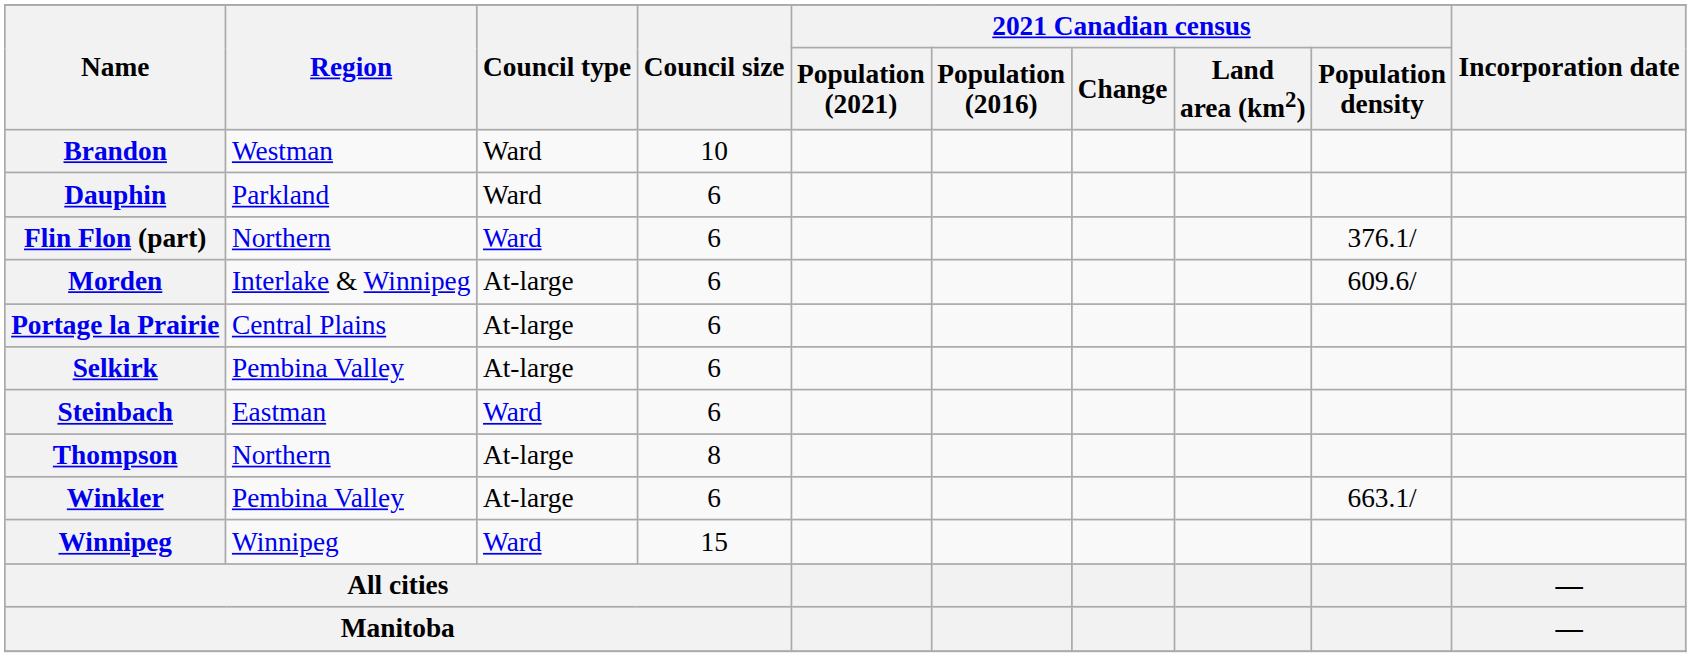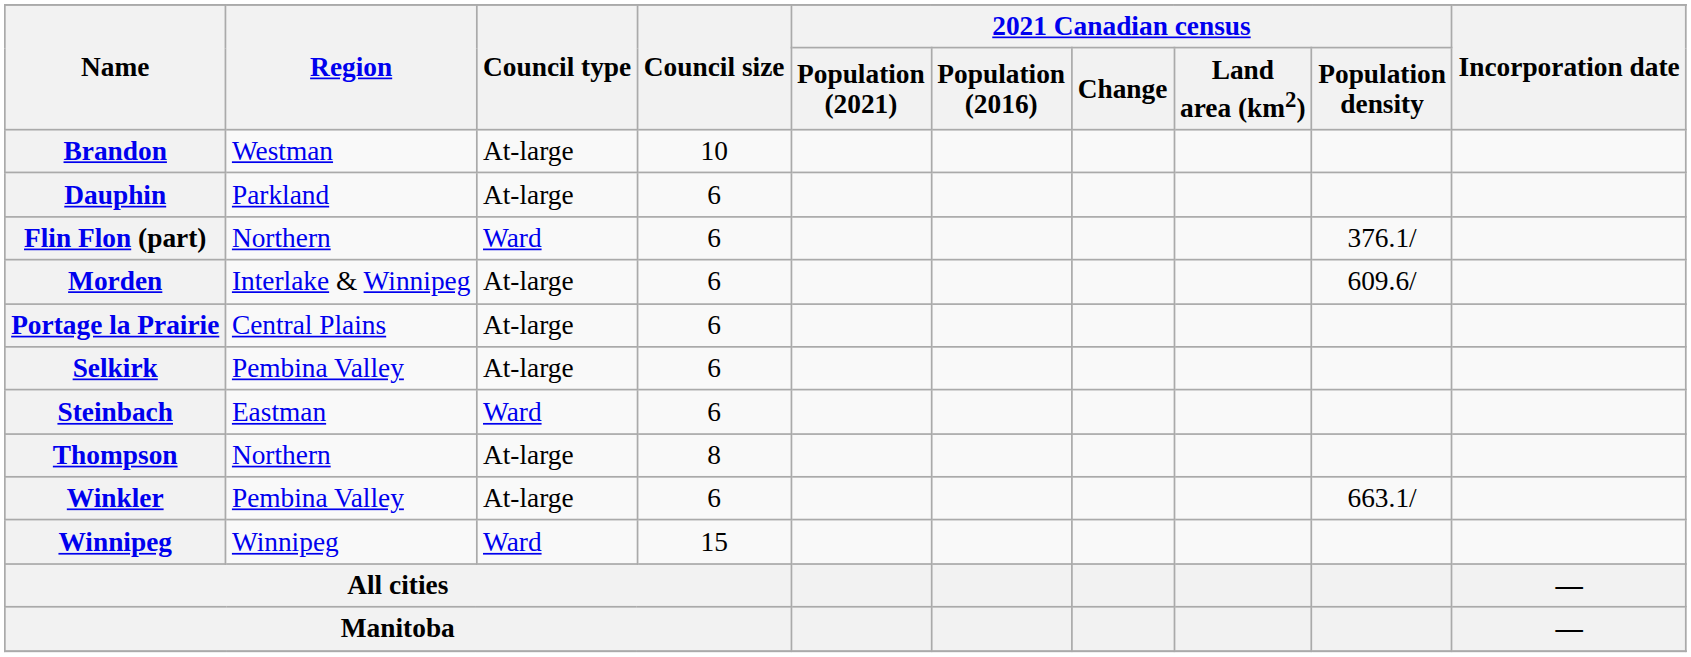Brandon | Council type: Ward -> At-large
Dauphin | Council type: Ward -> At-large
